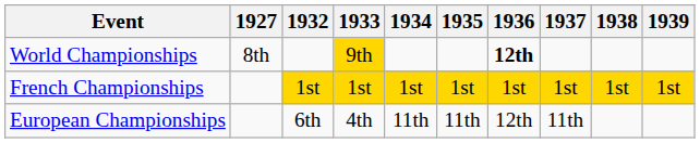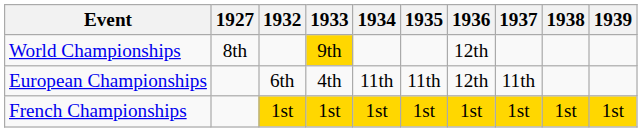World Championships | 1936: bold -> normal
rows swapped: European Championships <-> French Championships
